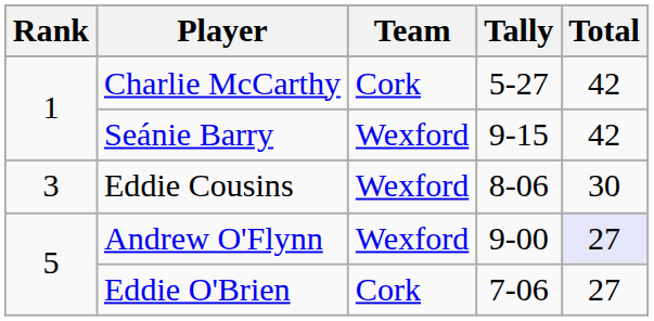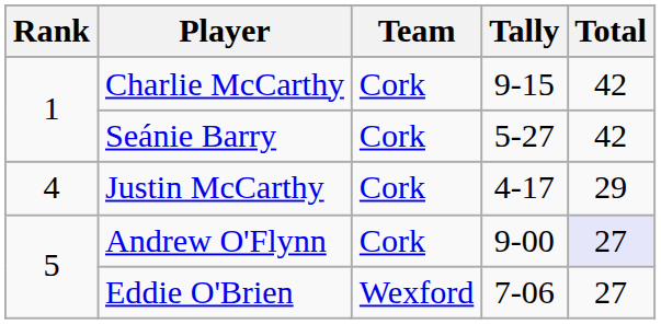Charlie McCarthy | Tally: 5-27 -> 9-15
Seánie Barry | Team: Wexford -> Cork
Seánie Barry | Tally: 9-15 -> 5-27
- row: 3 | Eddie Cousins | Wexford | 8-06 | 30
+ row: 4 | Justin McCarthy | Cork | 4-17 | 29
Andrew O'Flynn | Team: Wexford -> Cork
Eddie O'Brien | Team: Cork -> Wexford
